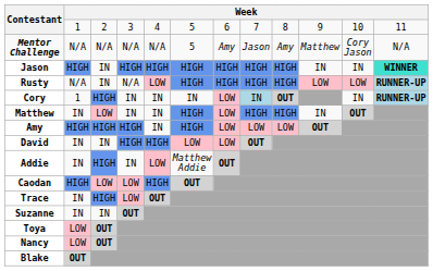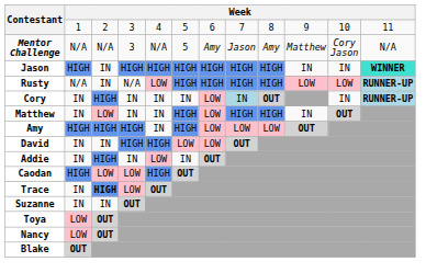Mentor Challenge | column 4: N/A -> 3
Cory | column 2: 1 -> IN
Addie | column 6: Matthew Addie -> IN
Trace | column 3: normal -> bold
